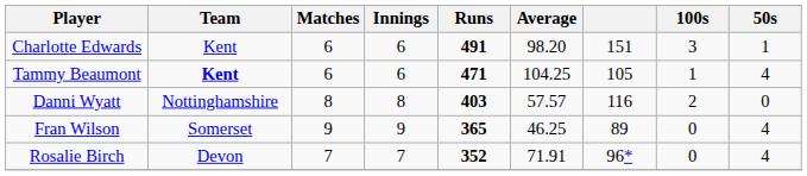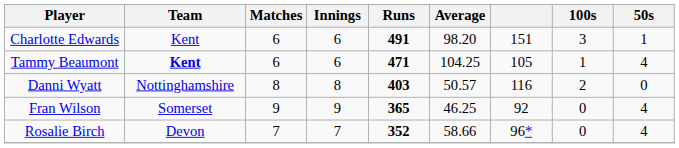Danni Wyatt | Average: 57.57 -> 50.57
Fran Wilson | column 7: 89 -> 92
Rosalie Birch | Average: 71.91 -> 58.66
